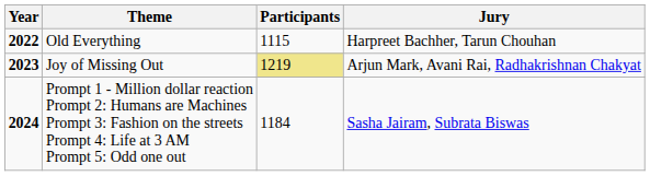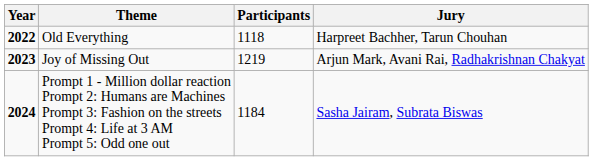Old Everything | Participants: 1115 -> 1118
Joy of Missing Out | Participants: khaki background -> no background
